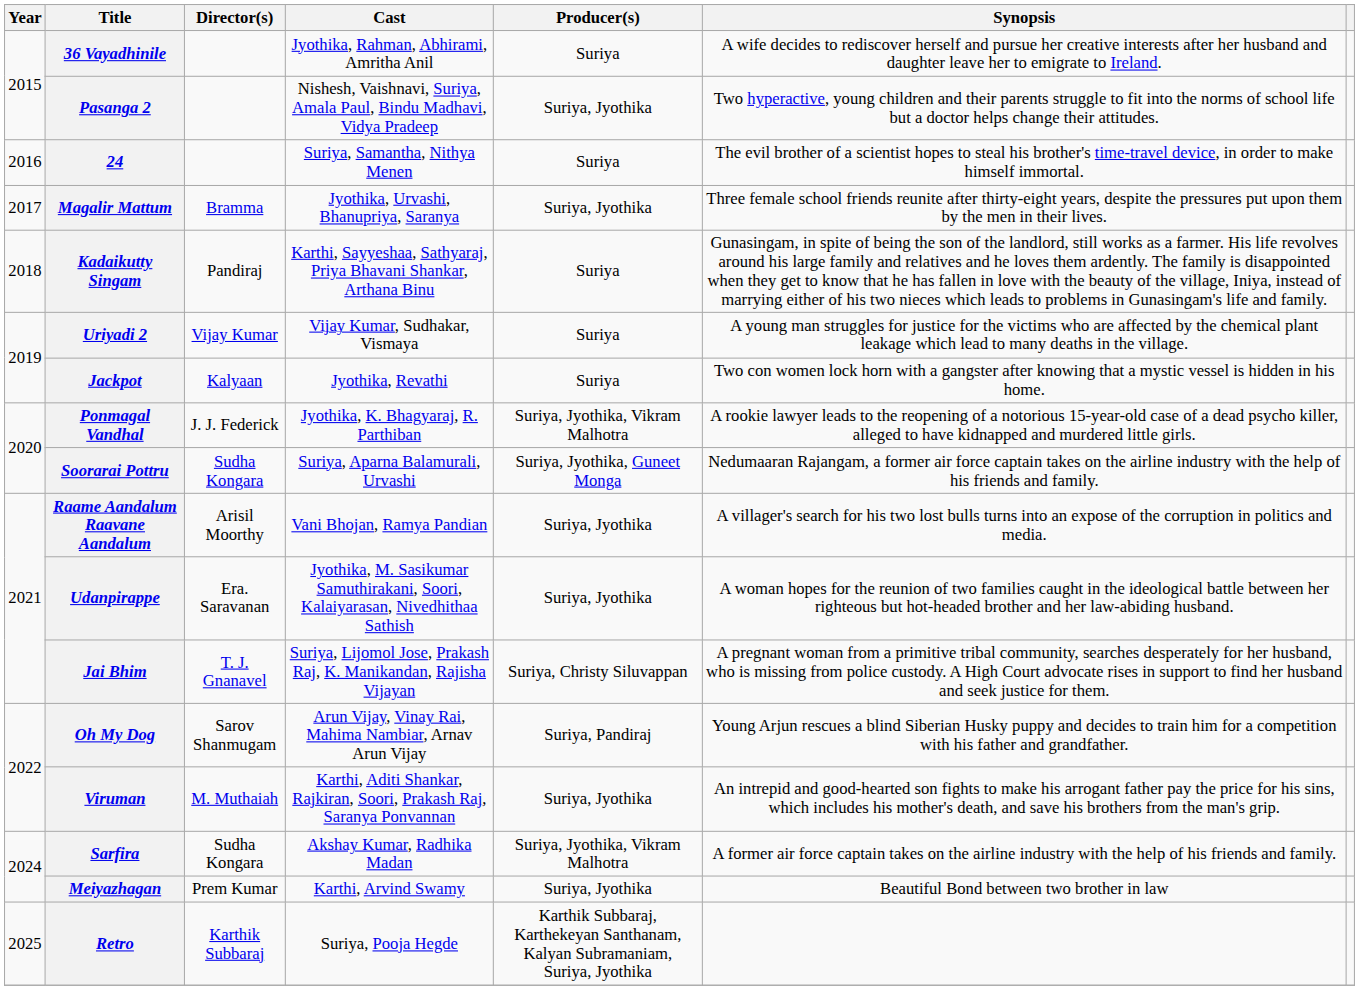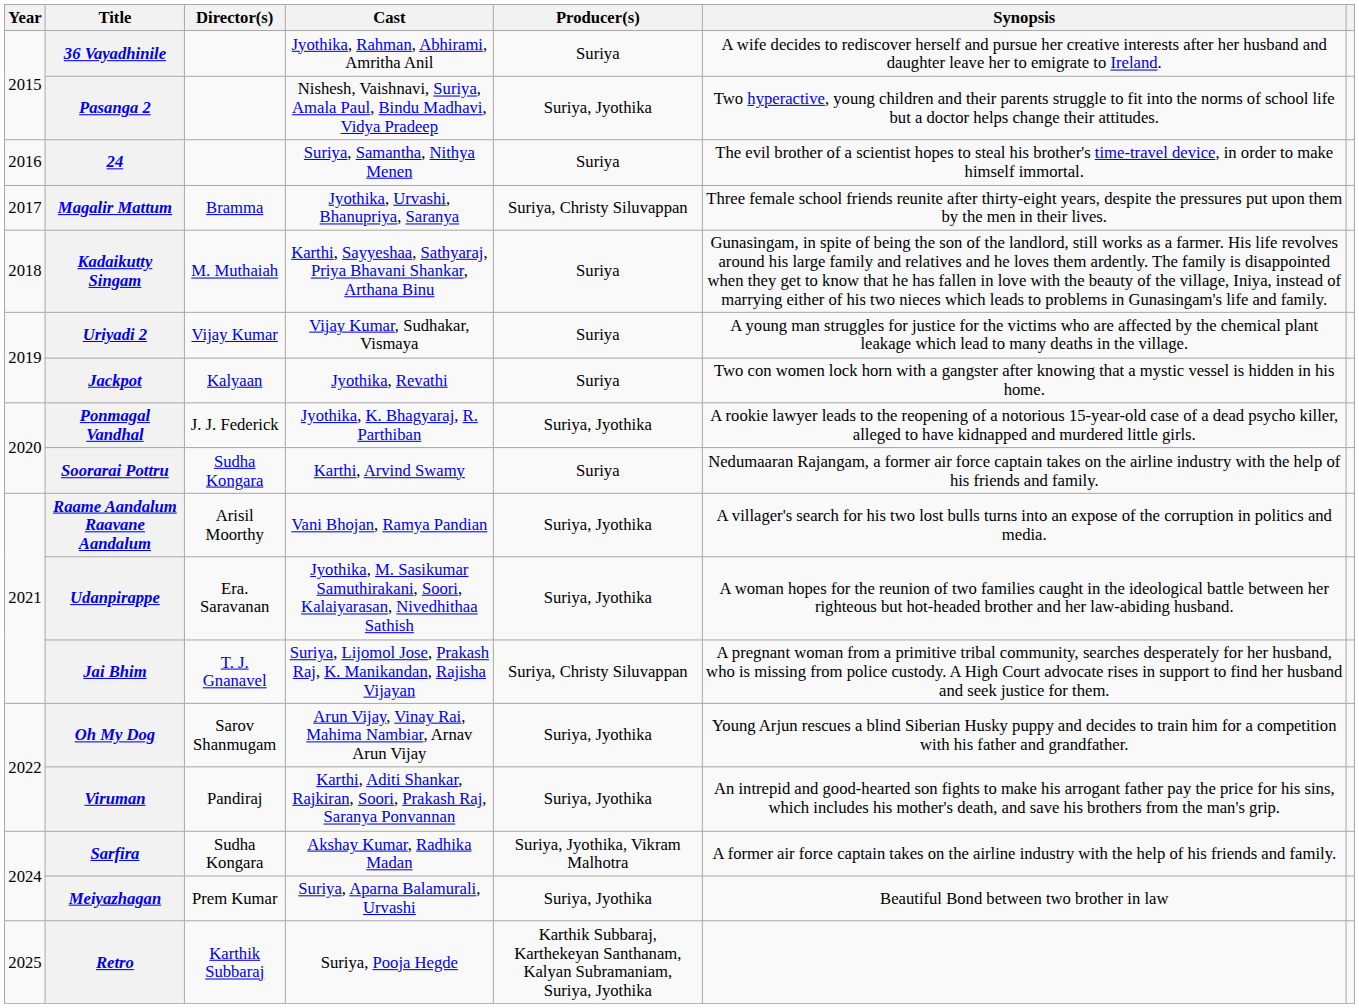Magalir Mattum | Producer(s): Suriya, Jyothika -> Suriya, Christy Siluvappan
Kadaikutty Singam | Director(s): Pandiraj -> M. Muthaiah
Ponmagal Vandhal | Producer(s): Suriya, Jyothika, Vikram Malhotra -> Suriya, Jyothika
Soorarai Pottru | Cast: Suriya, Aparna Balamurali, Urvashi -> Karthi, Arvind Swamy
Soorarai Pottru | Producer(s): Suriya, Jyothika, Guneet Monga -> Suriya
Oh My Dog | Producer(s): Suriya, Pandiraj -> Suriya, Jyothika
Viruman | Director(s): M. Muthaiah -> Pandiraj
Meiyazhagan | Cast: Karthi, Arvind Swamy -> Suriya, Aparna Balamurali, Urvashi
